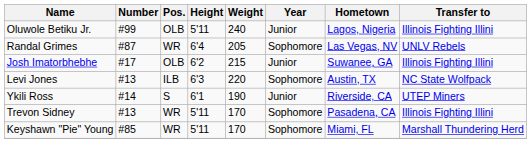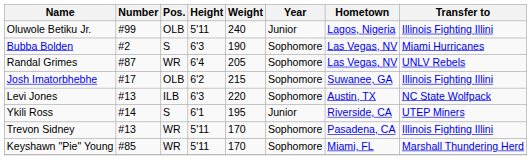+ row: Bubba Bolden | #2 | S | 6'3 | 190 | Sophomore | Las Vegas, NV | Miami Hurricanes
Josh Imatorbhebhe | Year: Junior -> Sophomore
Ykili Ross | Weight: 190 -> 195
